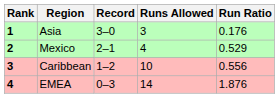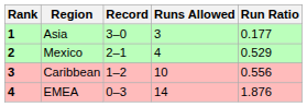Asia | Run Ratio: 0.176 -> 0.177
